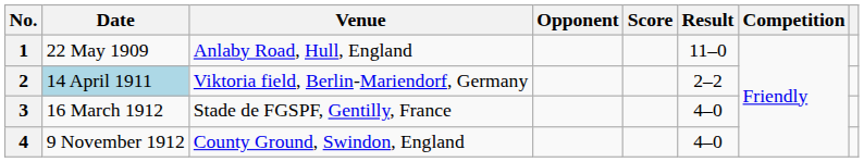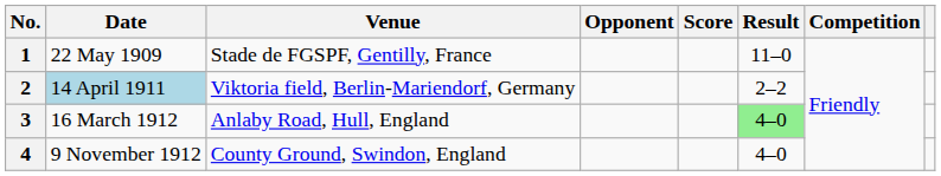1 | Venue: Anlaby Road, Hull, England -> Stade de FGSPF, Gentilly, France
3 | Venue: Stade de FGSPF, Gentilly, France -> Anlaby Road, Hull, England
3 | Result: no background -> lightgreen background
